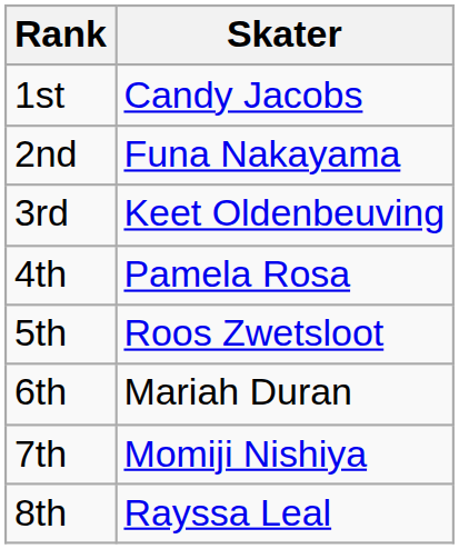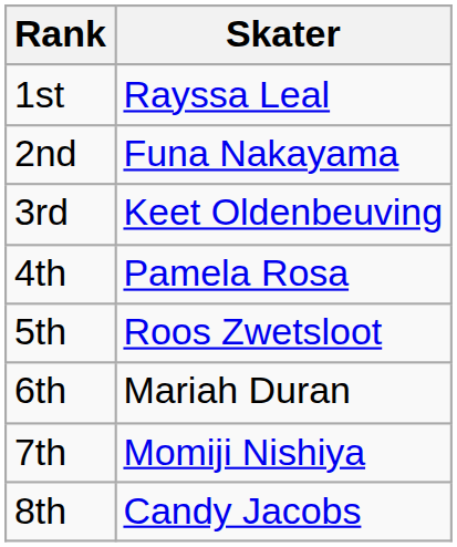1st | Skater: Candy Jacobs -> Rayssa Leal
8th | Skater: Rayssa Leal -> Candy Jacobs
